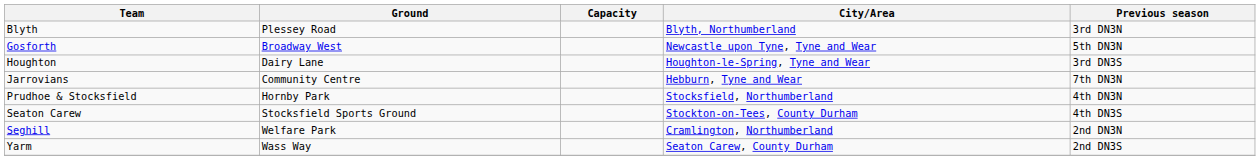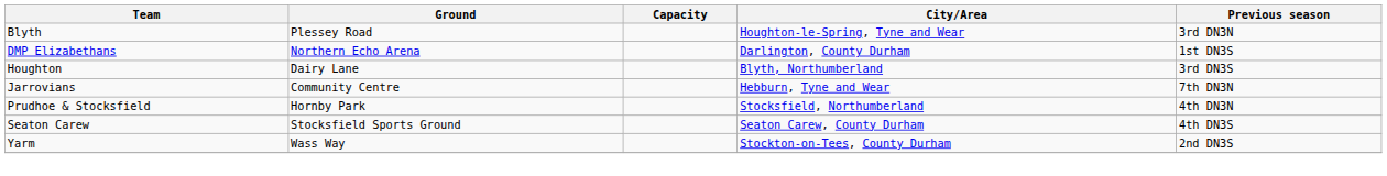Blyth | City/Area: Blyth, Northumberland -> Houghton-le-Spring, Tyne and Wear
+ row: DMP Elizabethans | Northern Echo Arena | Darlington, County Durham | 1st DN3S
- row: Gosforth | Broadway West | Newcastle upon Tyne, Tyne and Wear | 5th DN3N
Houghton | City/Area: Houghton-le-Spring, Tyne and Wear -> Blyth, Northumberland
Seaton Carew | City/Area: Stockton-on-Tees, County Durham -> Seaton Carew, County Durham
- row: Seghill | Welfare Park | Cramlington, Northumberland | 2nd DN3N
Yarm | City/Area: Seaton Carew, County Durham -> Stockton-on-Tees, County Durham
